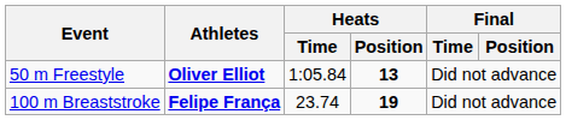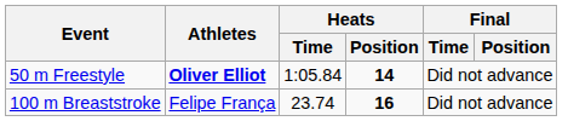50 m Freestyle | Heats / Position: 13 -> 14
100 m Breaststroke | Athletes: bold -> normal
100 m Breaststroke | Heats / Position: 19 -> 16
